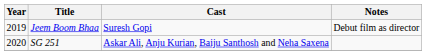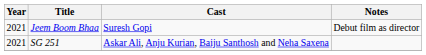Jeem Boom Bhaa | Year: 2019 -> 2021
SG 251 | Year: 2020 -> 2021
